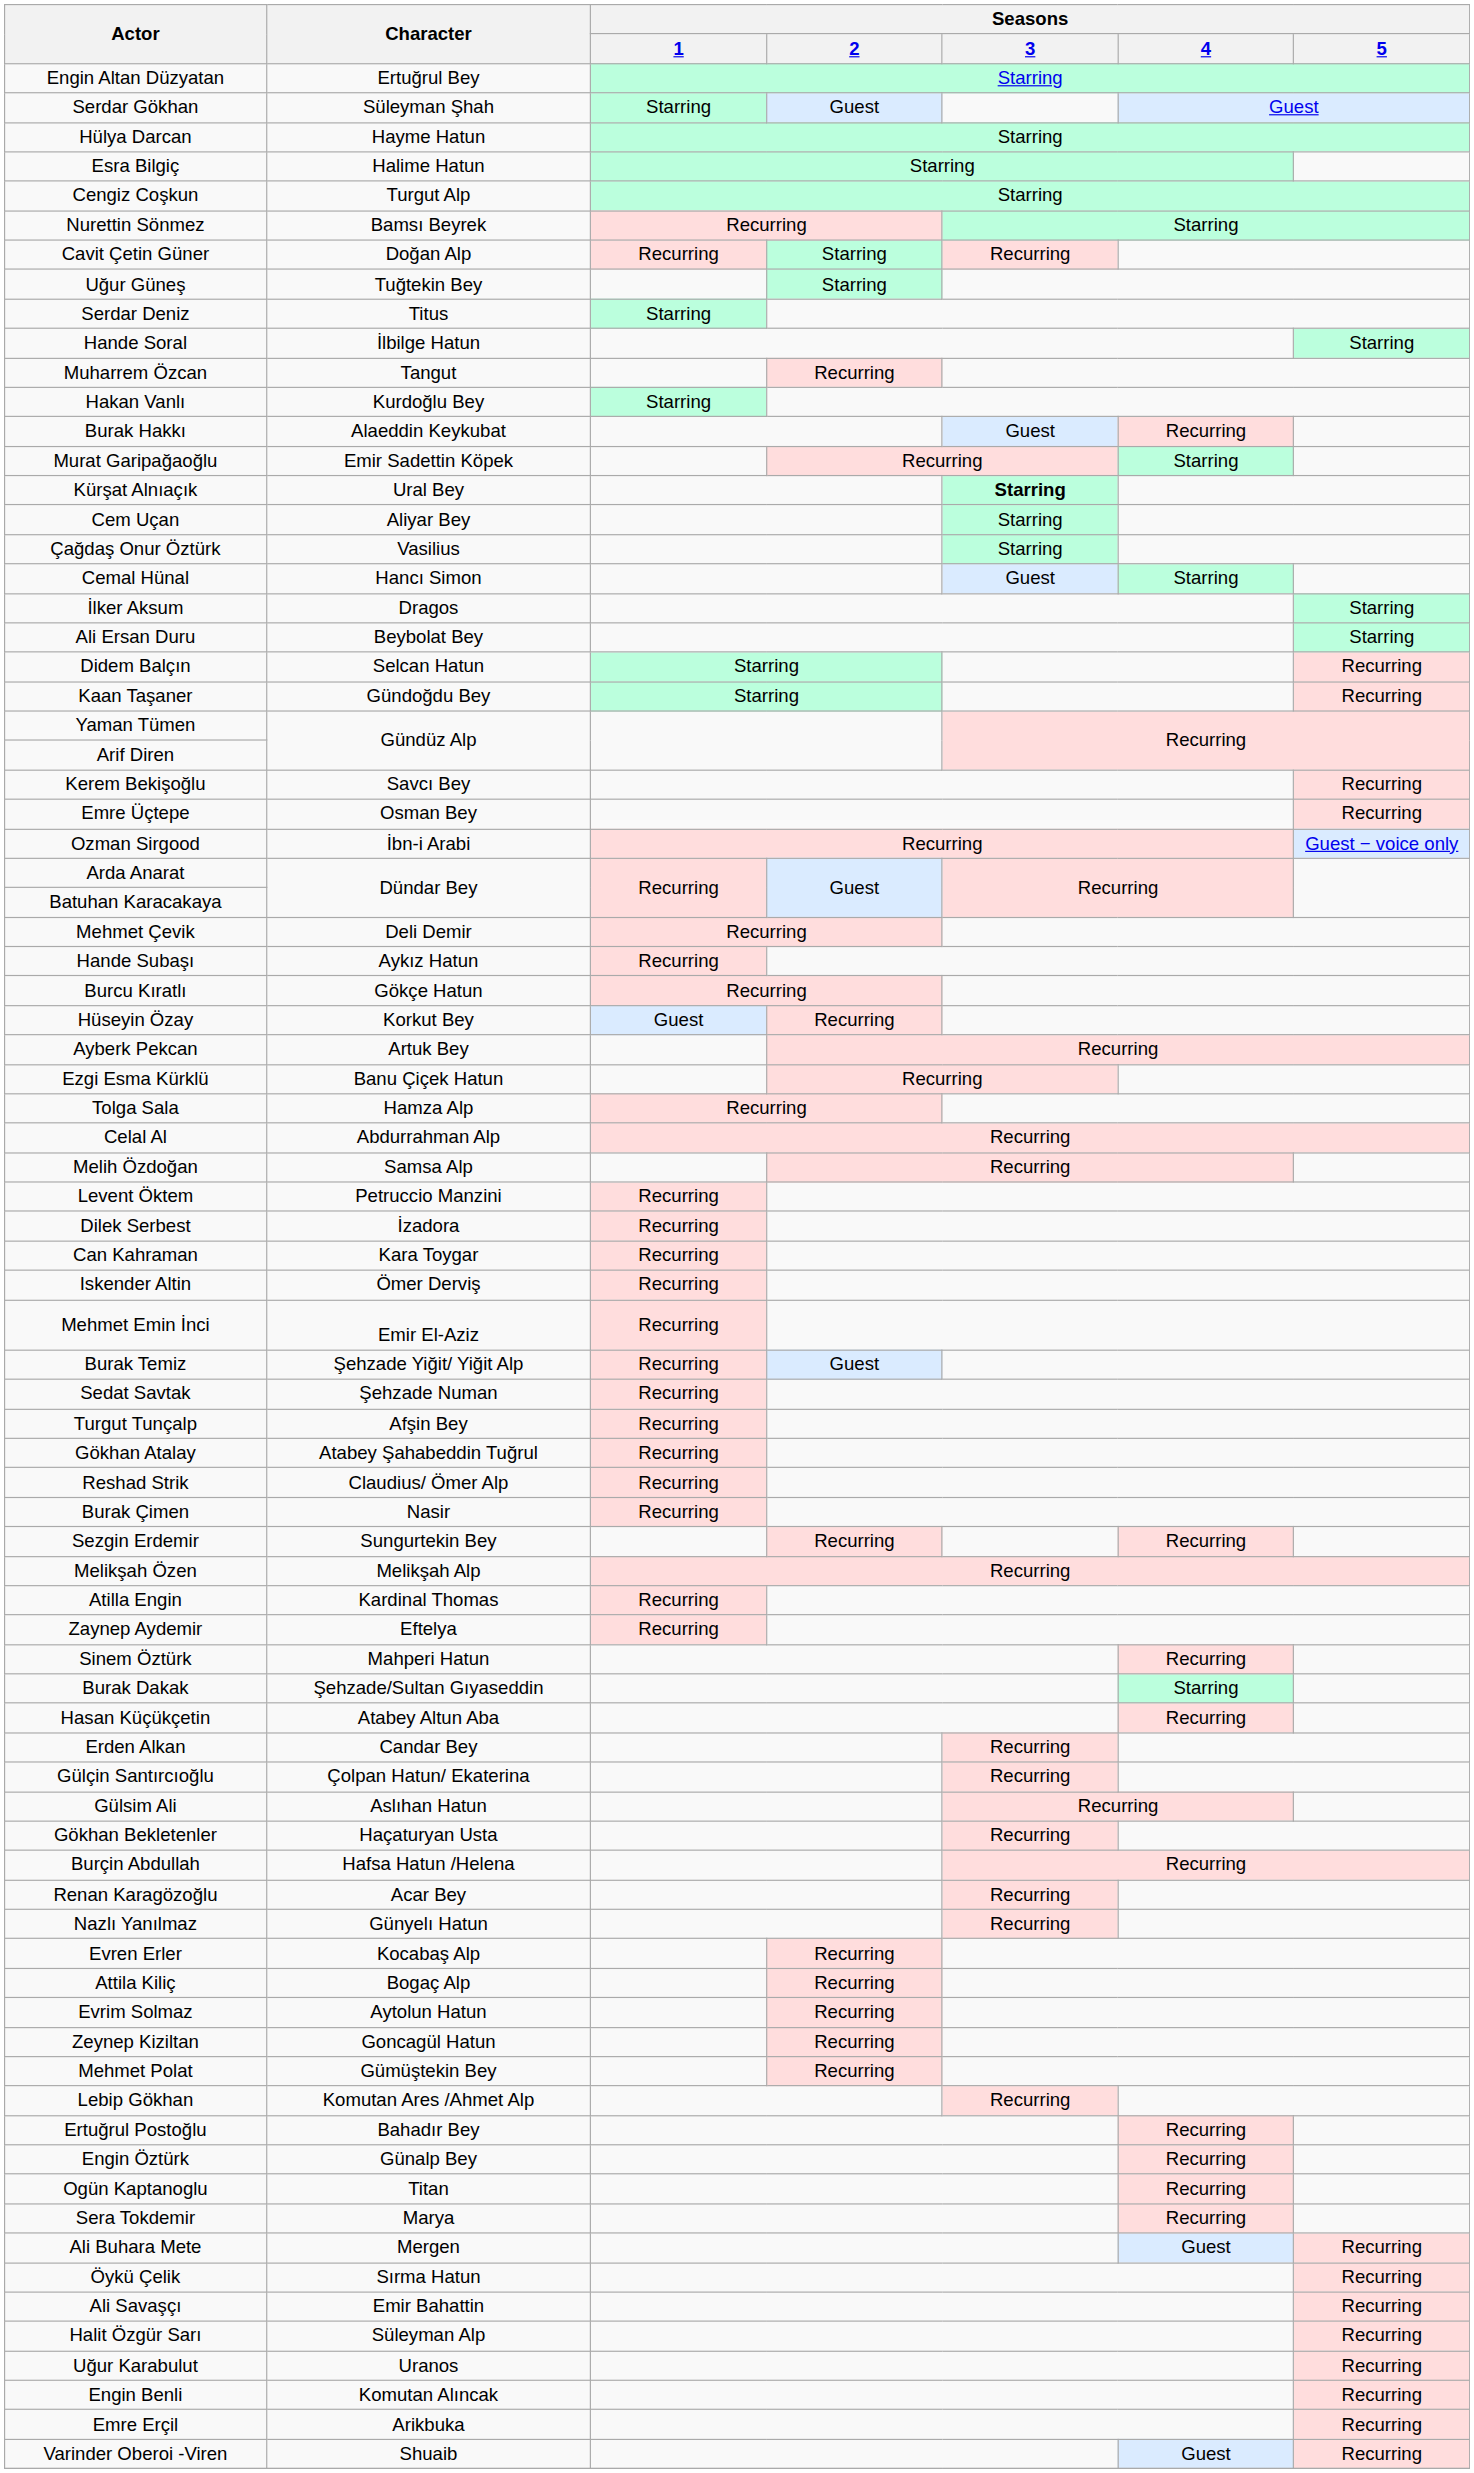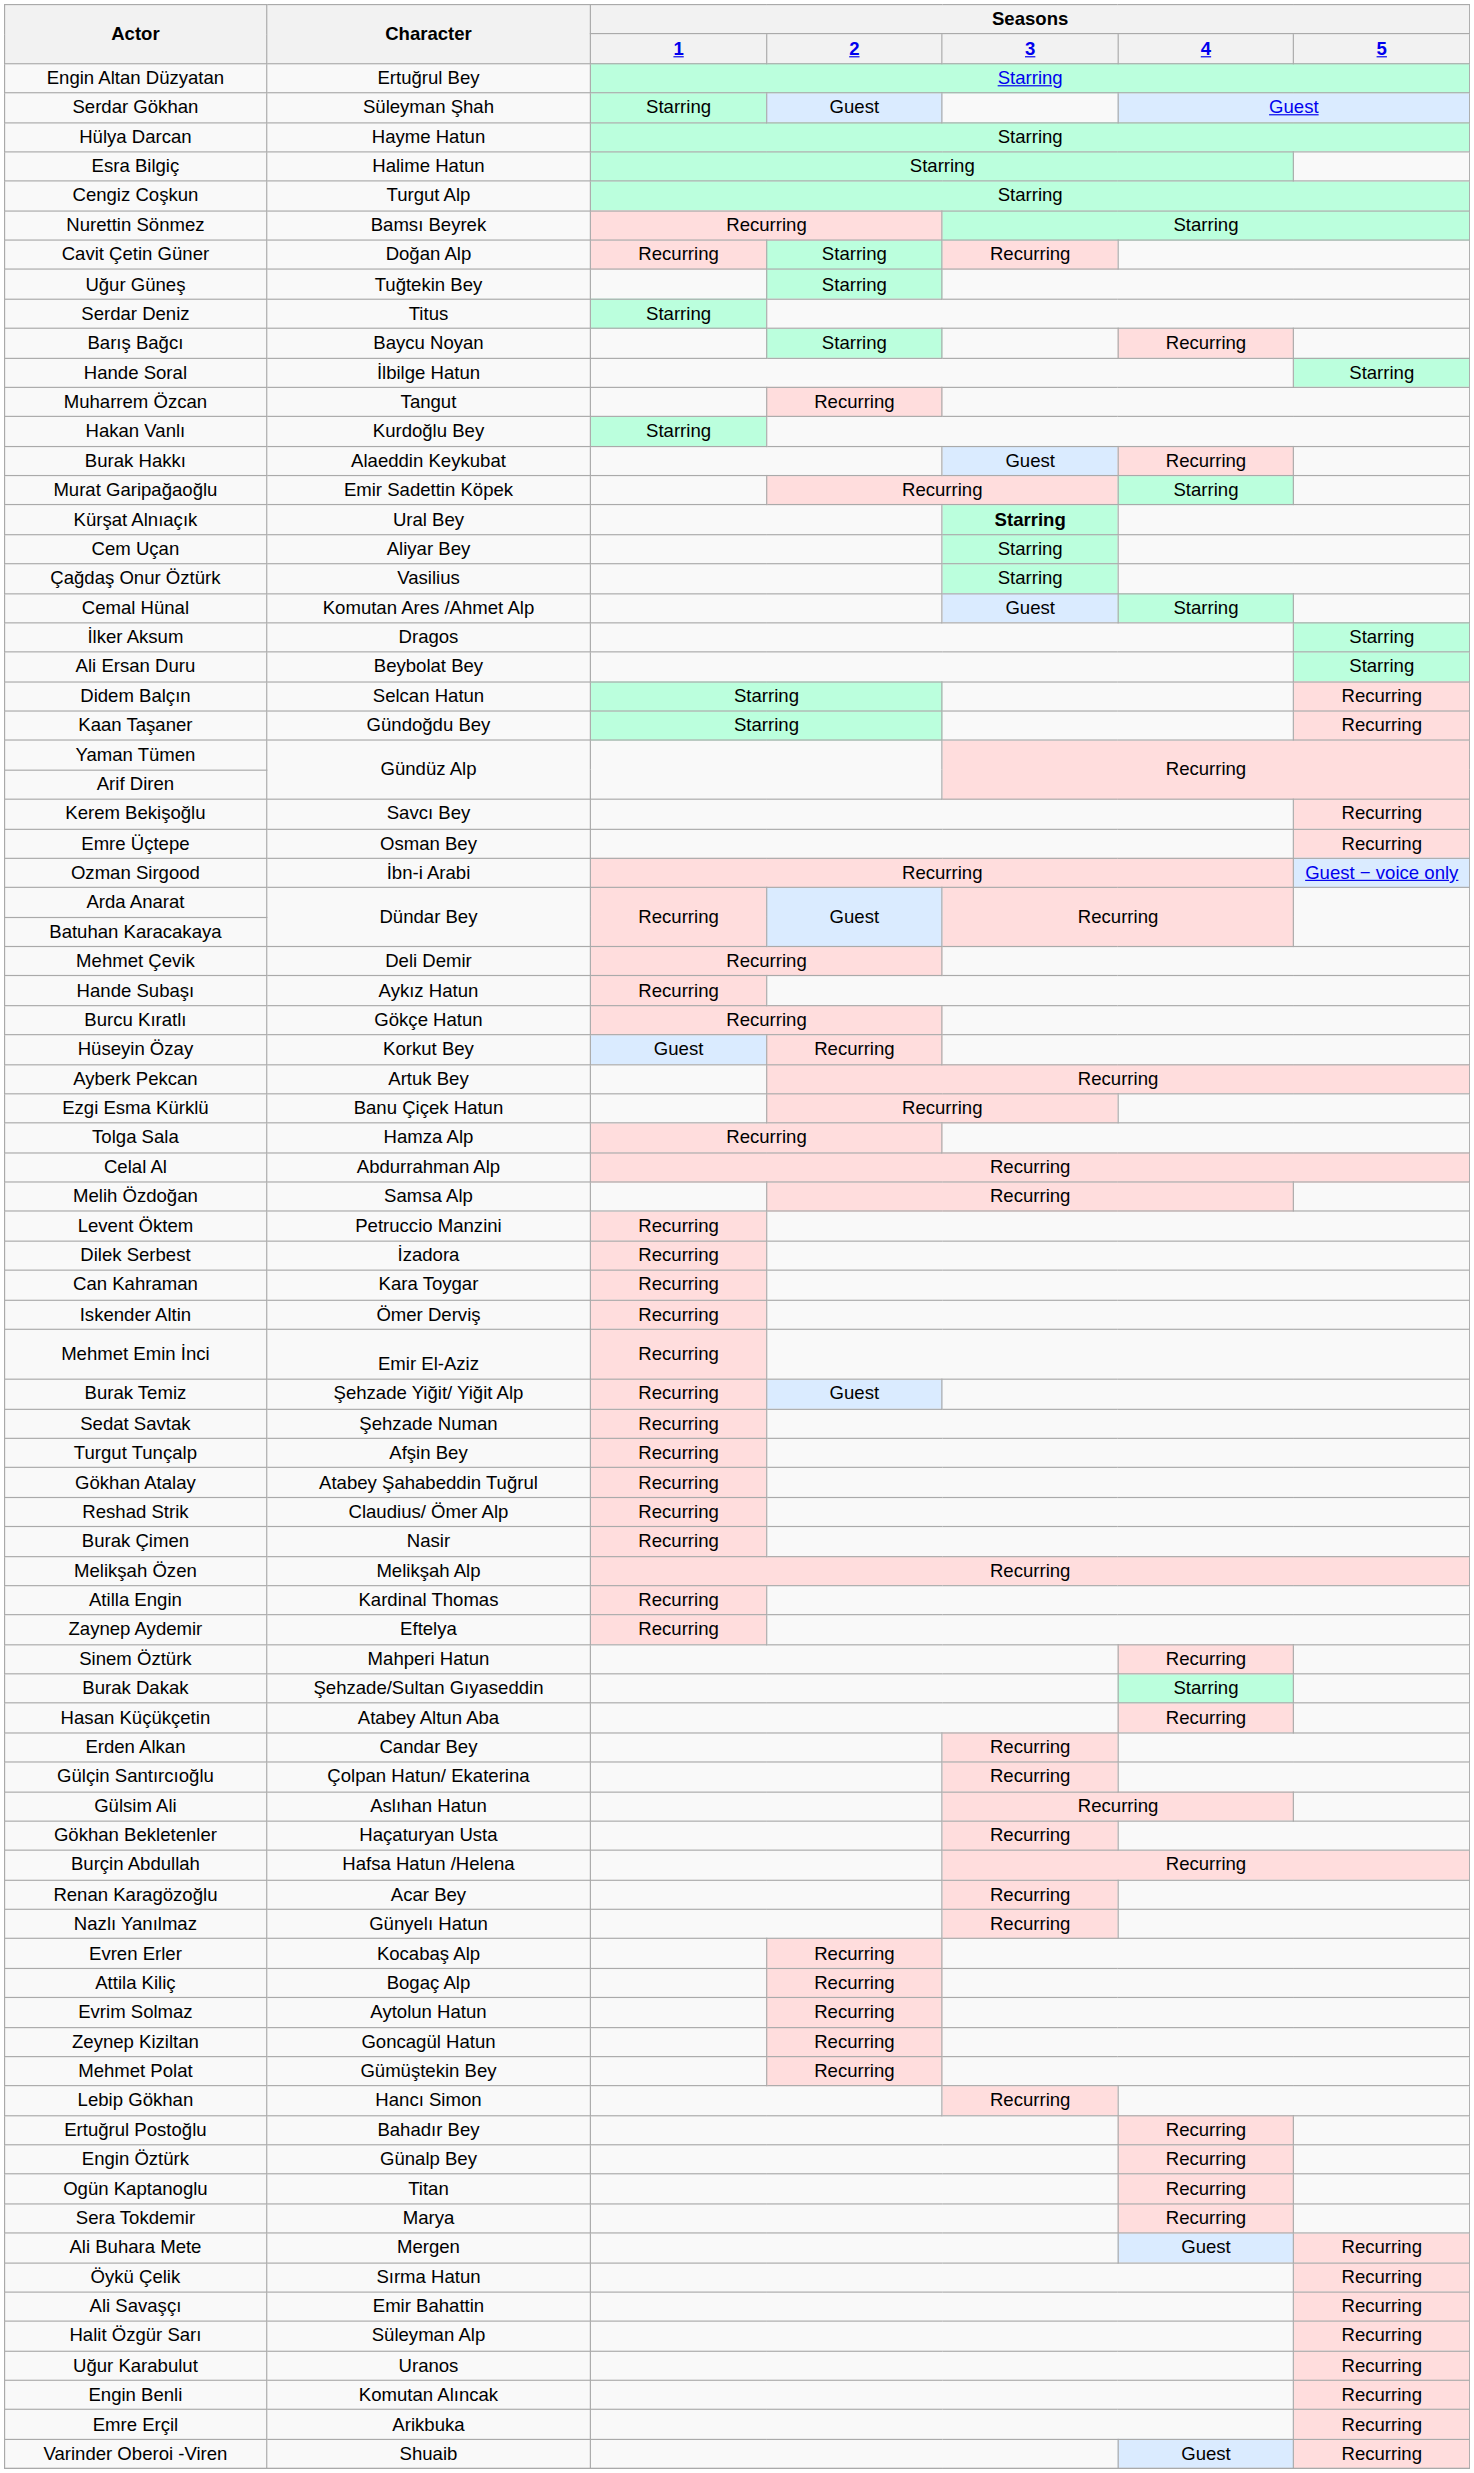+ row: Barış Bağcı | Baycu Noyan | Starring | Recurring
Cemal Hünal | Character: Hancı Simon -> Komutan Ares /Ahmet Alp
- row: Sezgin Erdemir | Sungurtekin Bey | Recurring | Recurring
Lebip Gökhan | Character: Komutan Ares /Ahmet Alp -> Hancı Simon
